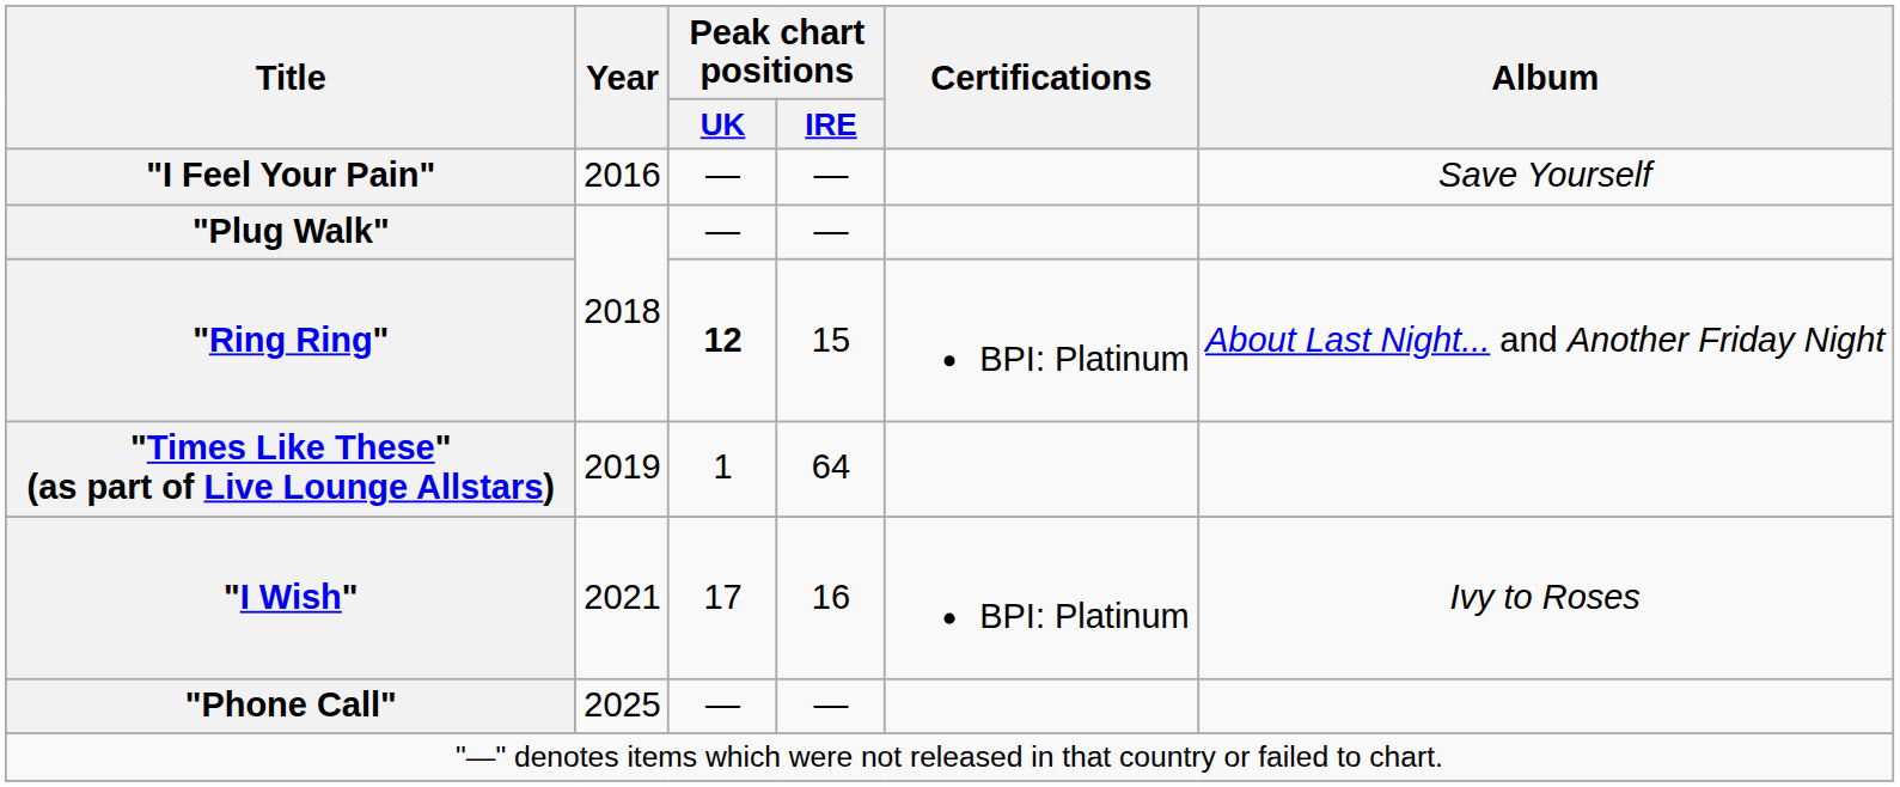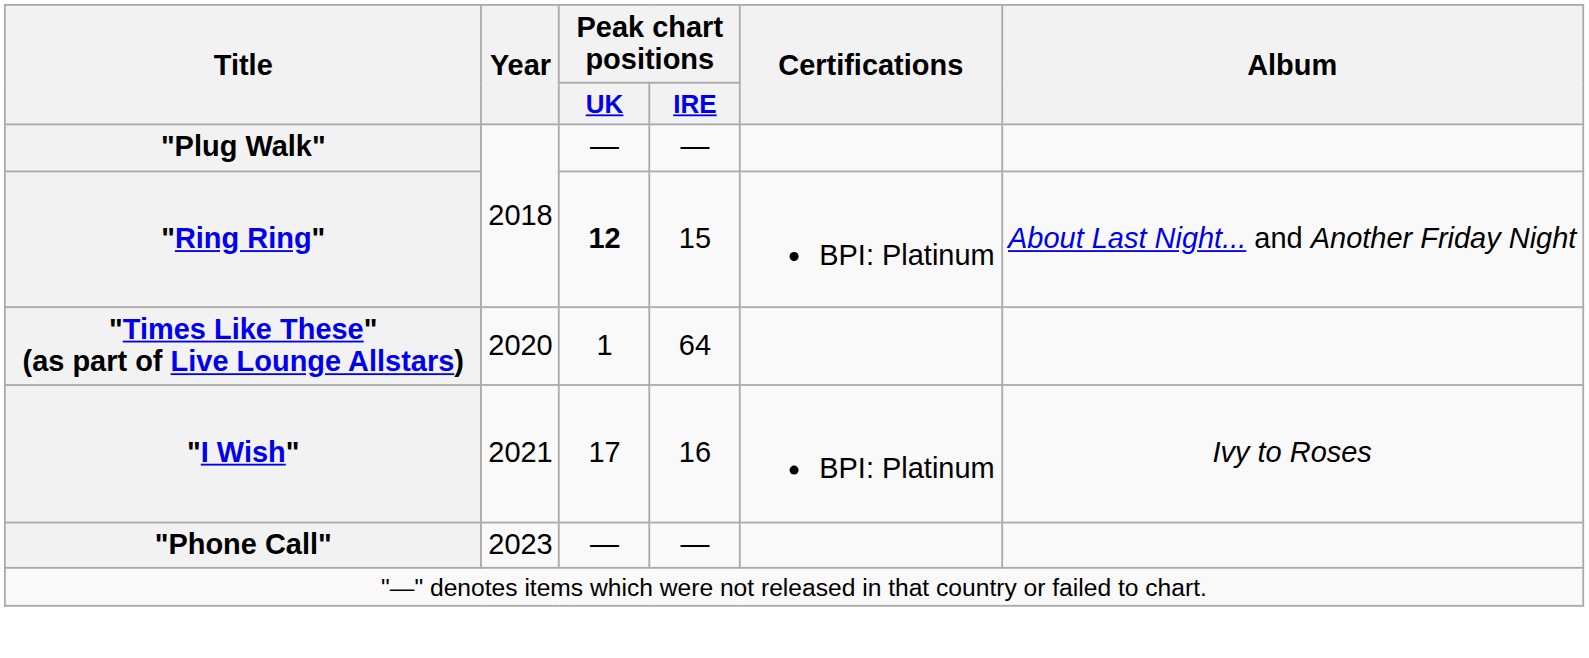- row: "I Feel Your Pain" | 2016 | — | — | Save Yourself
"Times Like These" (as part of Live Lounge Allstars) | Year: 2019 -> 2020
"Phone Call" | Year: 2025 -> 2023
